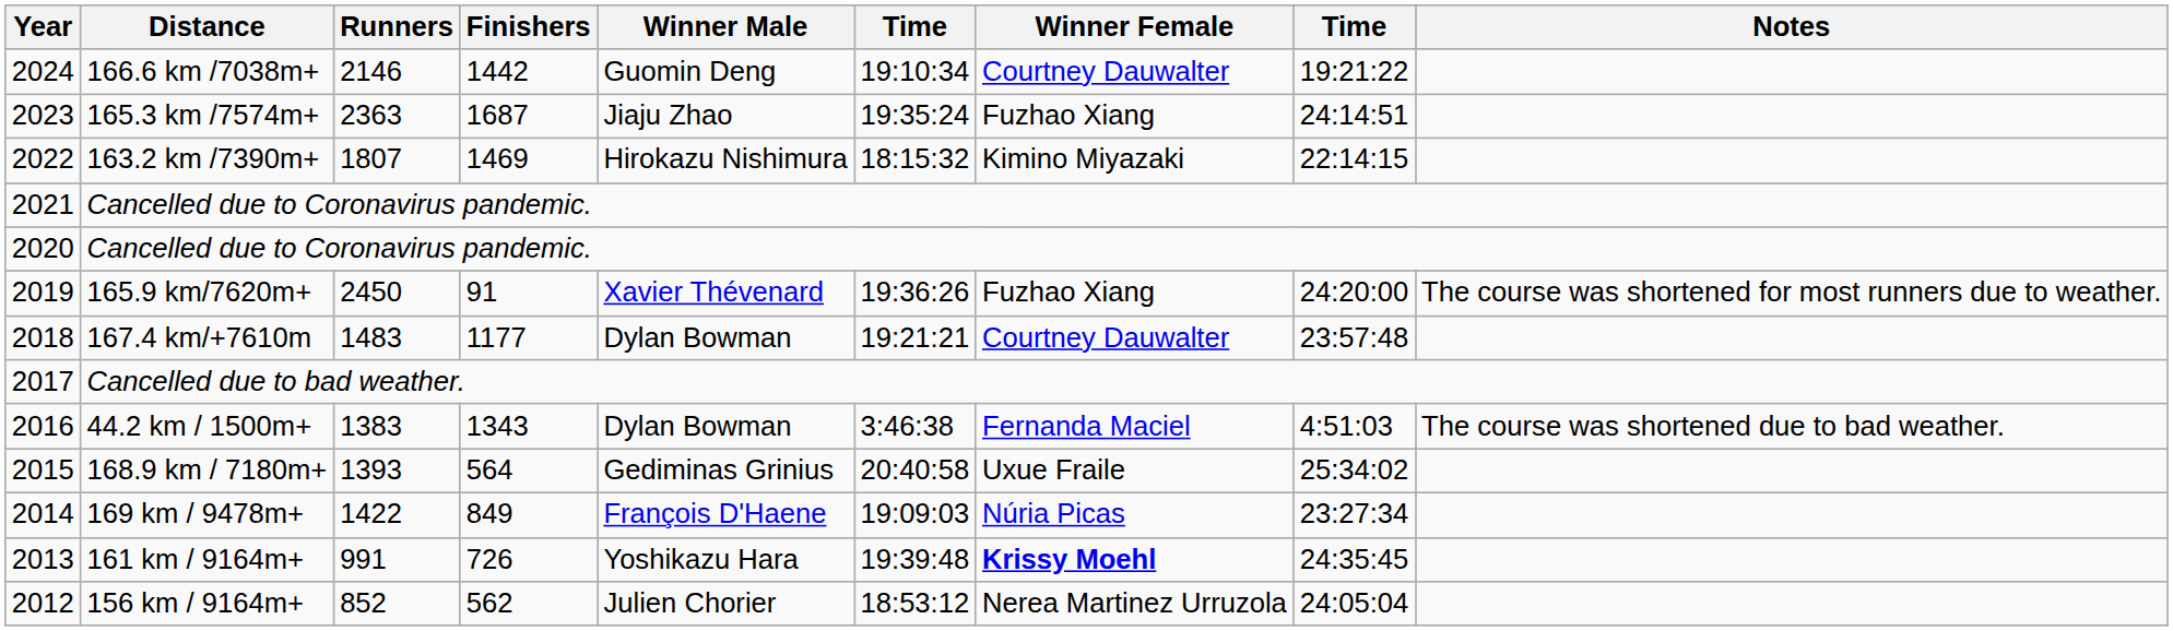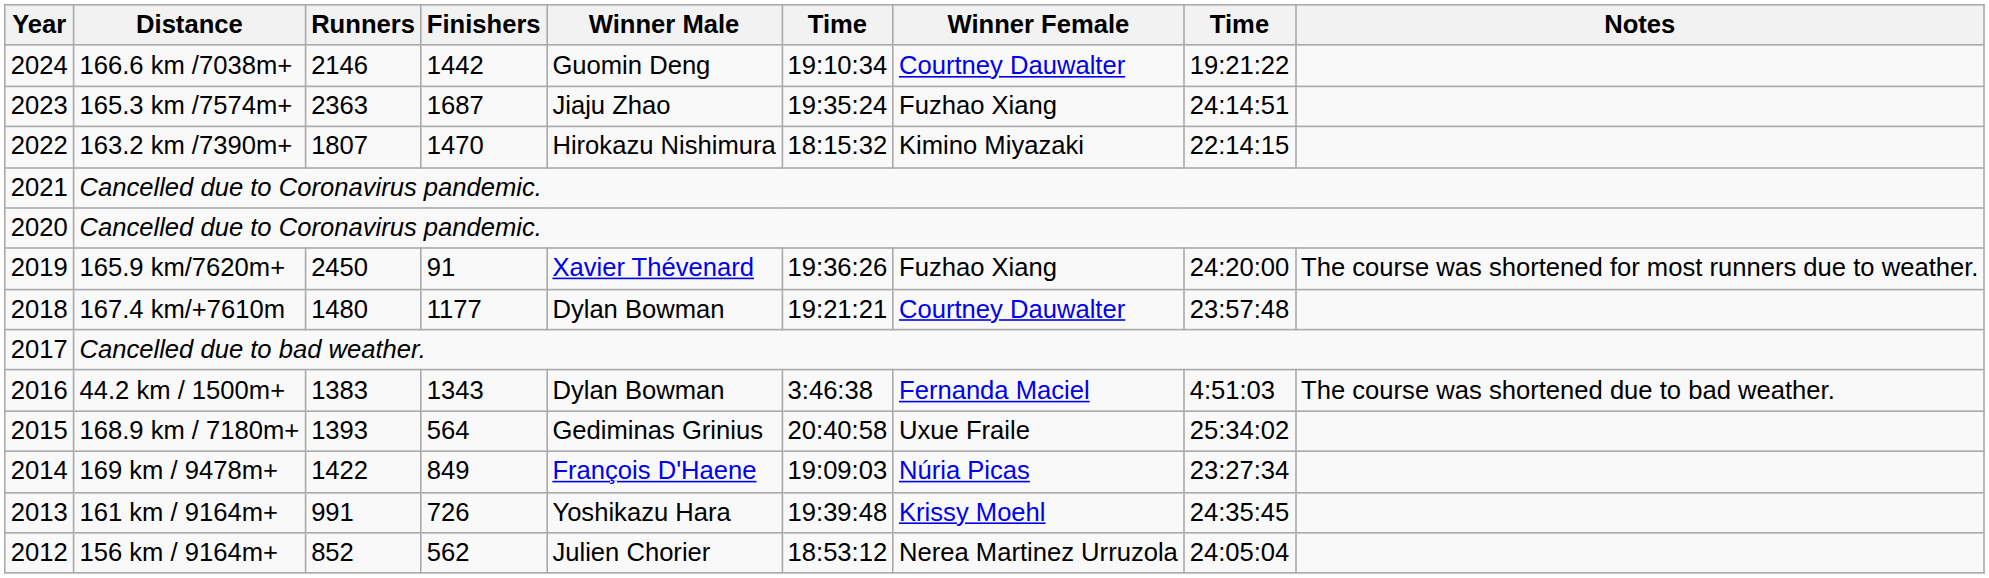163.2 km /7390m+ | Finishers: 1469 -> 1470
167.4 km/+7610m | Runners: 1483 -> 1480
161 km / 9164m+ | Winner Female: bold -> normal
